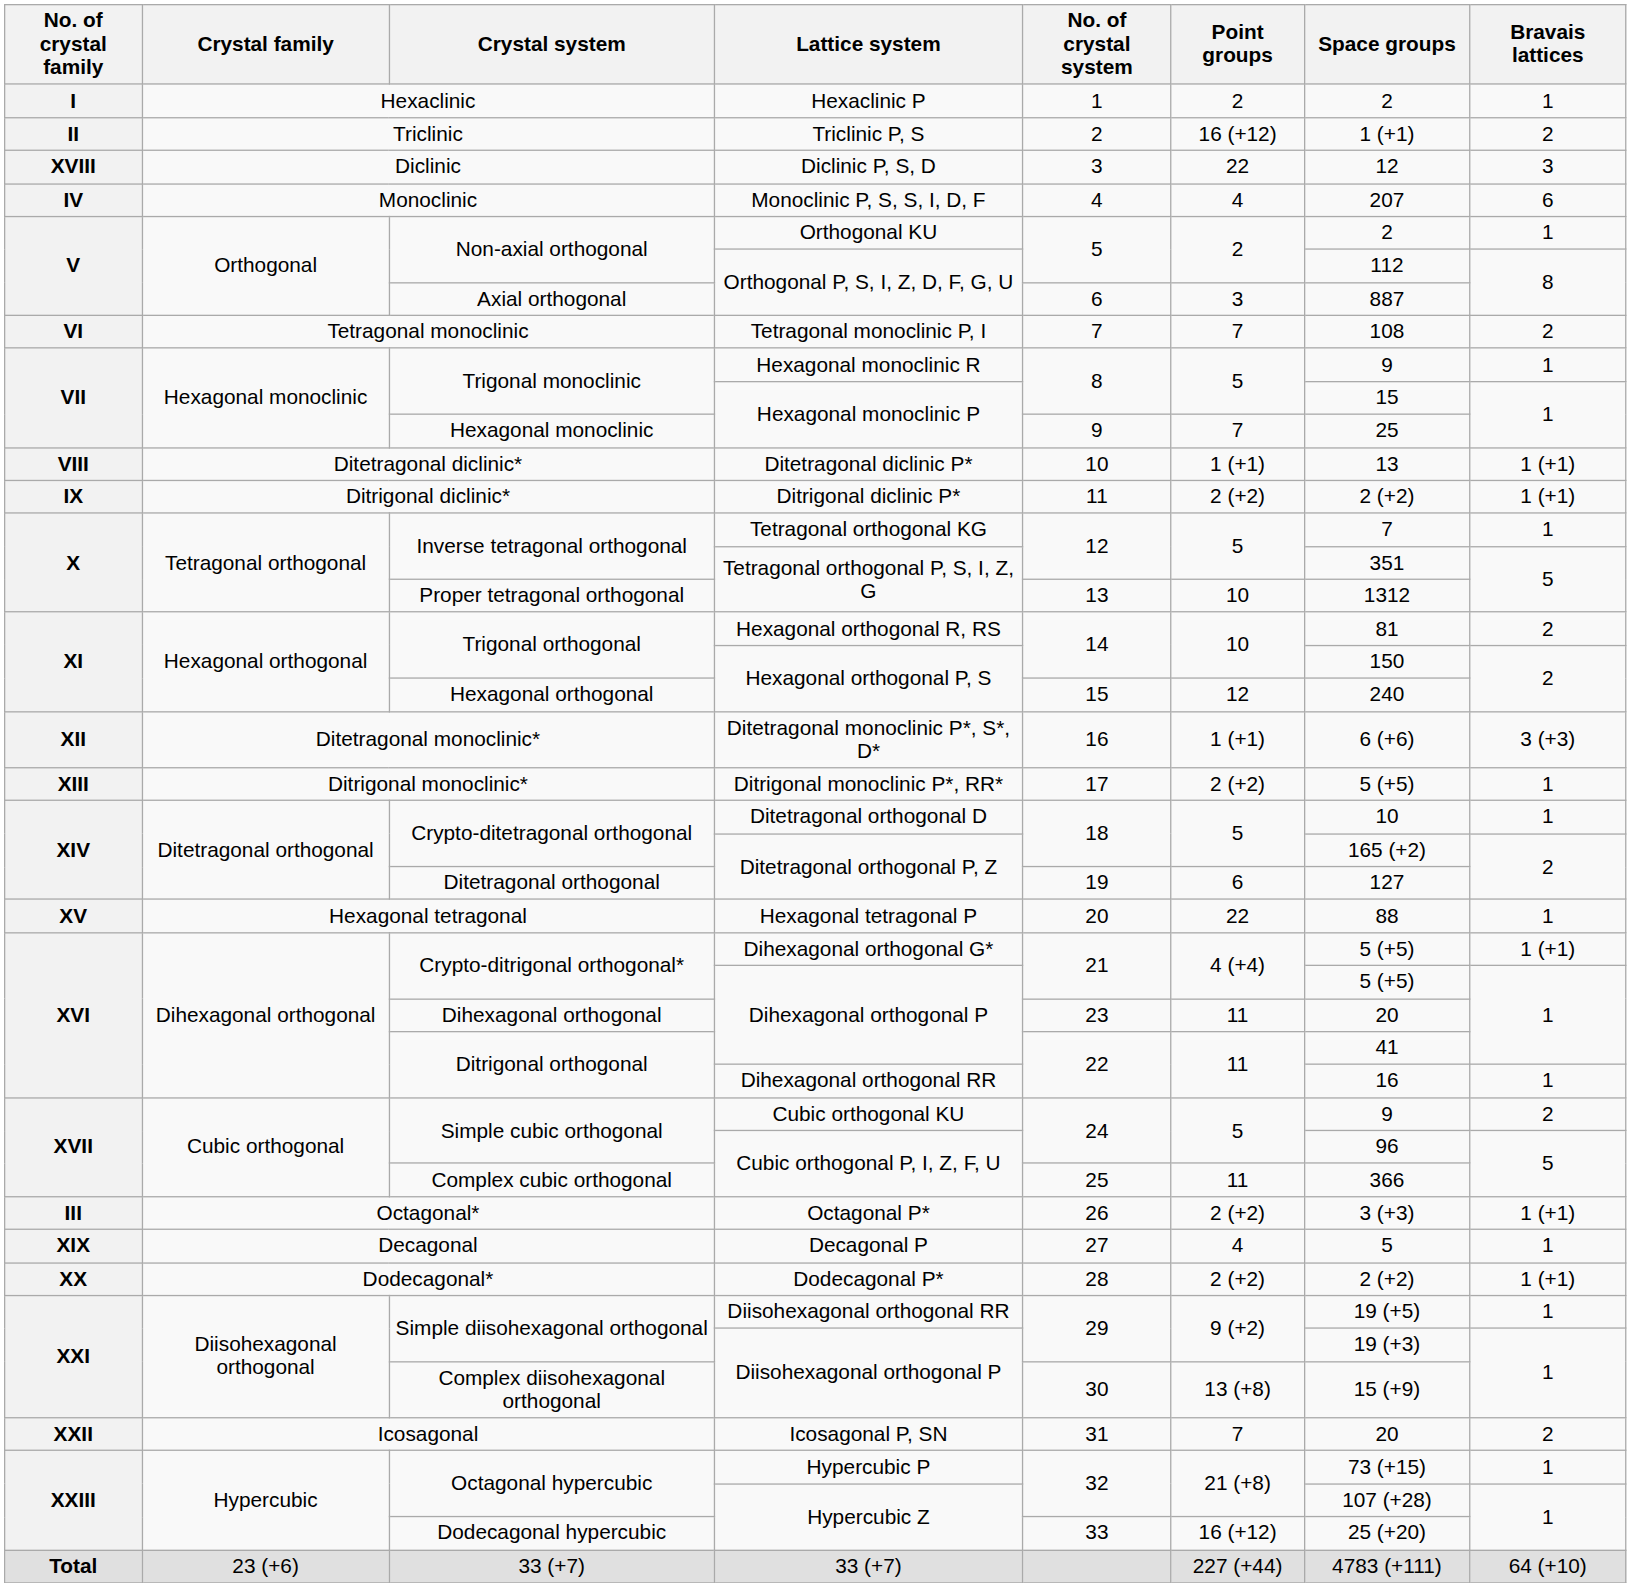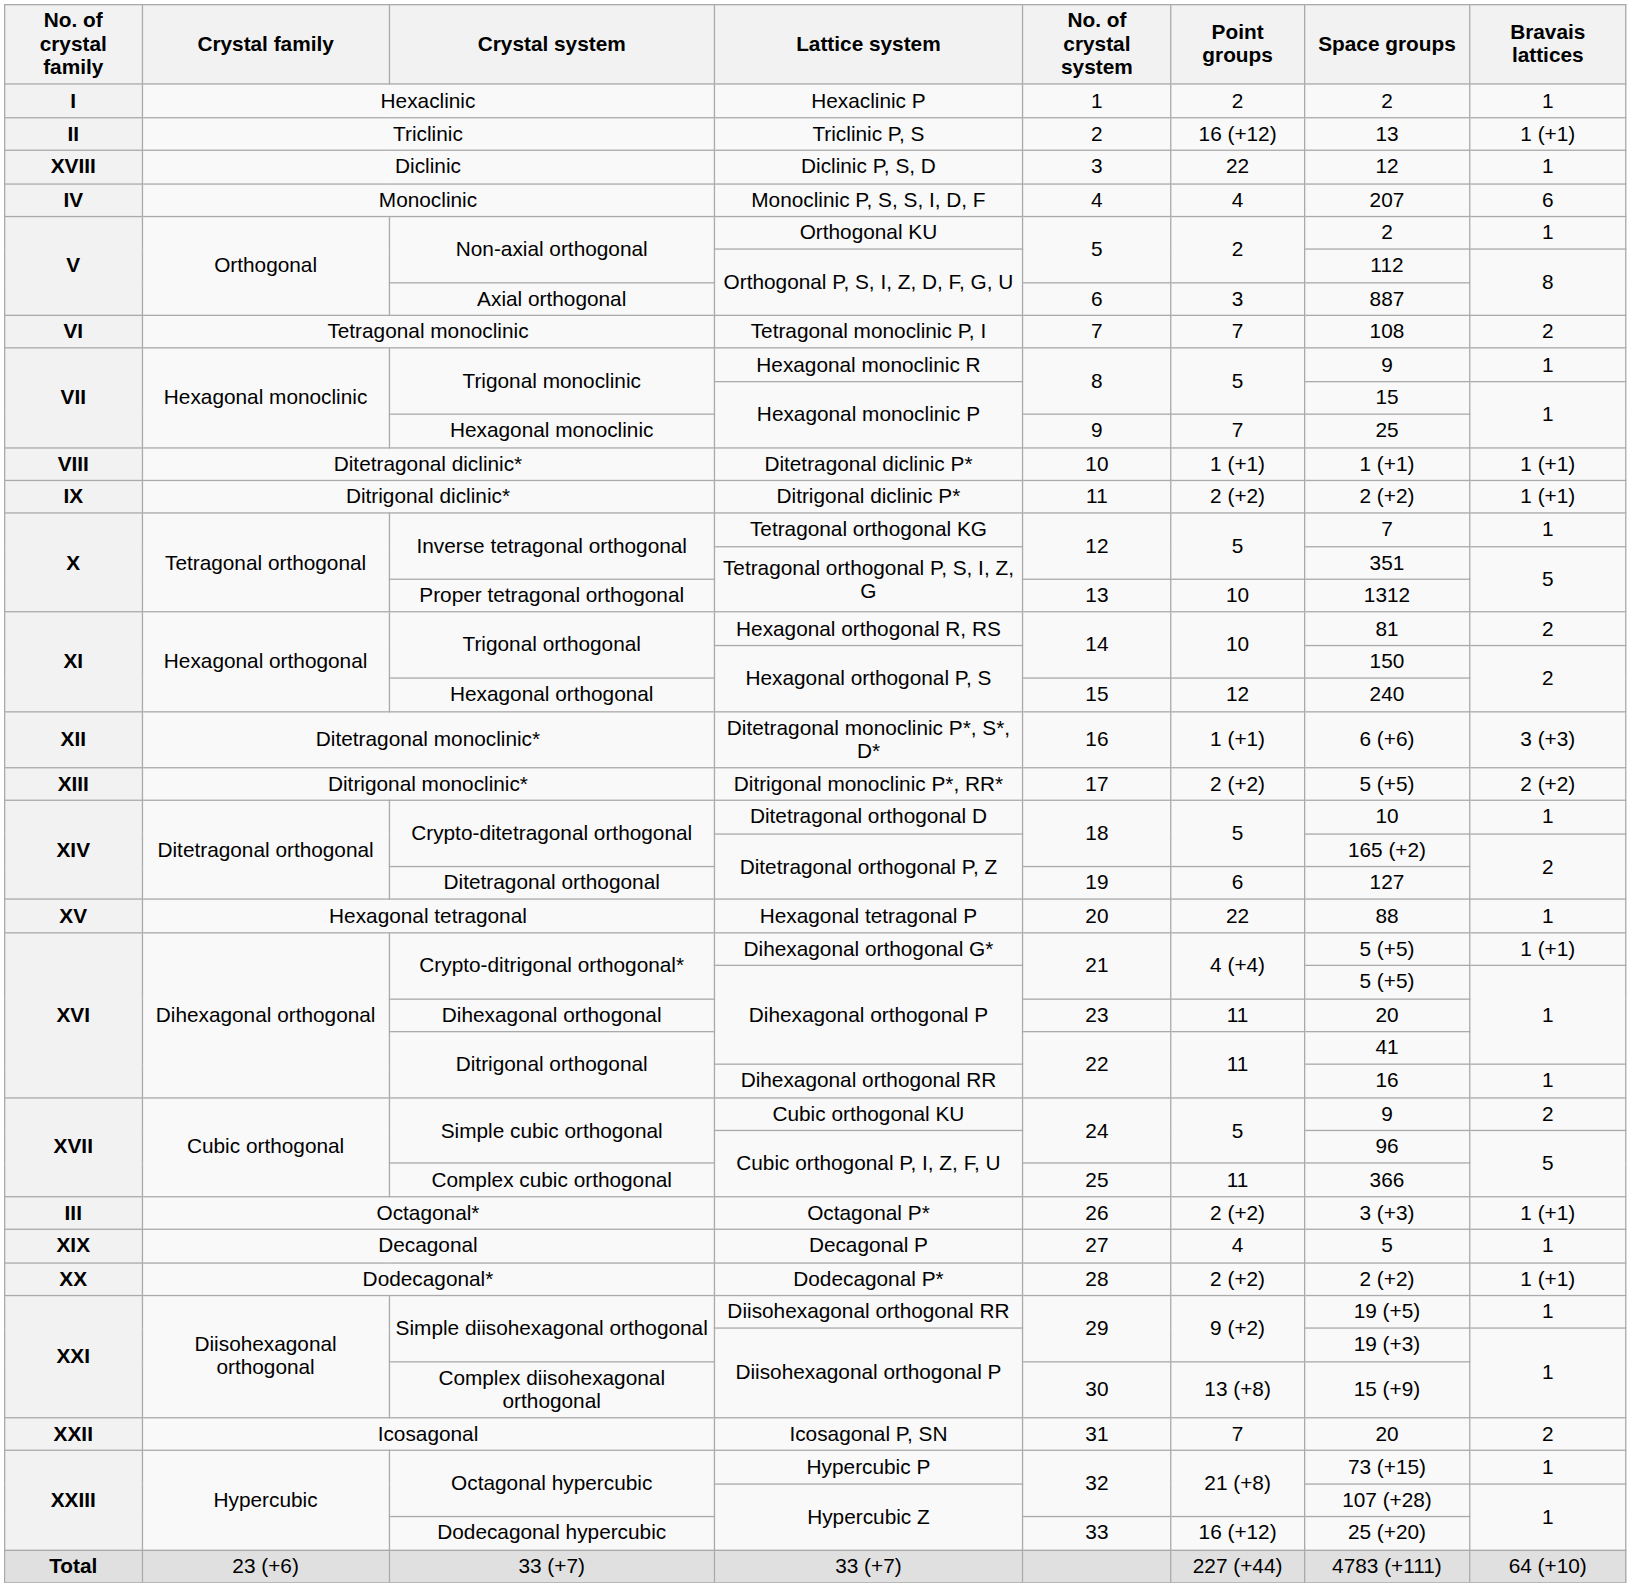Triclinic | Space groups: 1 (+1) -> 13
Triclinic | Bravais lattices: 2 -> 1 (+1)
Diclinic | Bravais lattices: 3 -> 1
Ditetragonal diclinic* | Space groups: 13 -> 1 (+1)
Ditrigonal monoclinic* | Bravais lattices: 1 -> 2 (+2)
